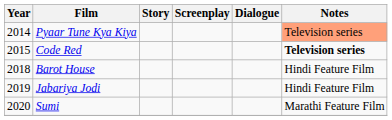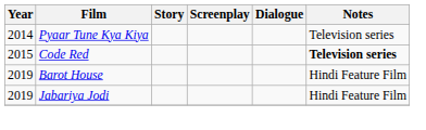Pyaar Tune Kya Kiya | Notes: lightsalmon background -> no background
Barot House | Year: 2018 -> 2019
- row: 2020 | Sumi | Marathi Feature Film
